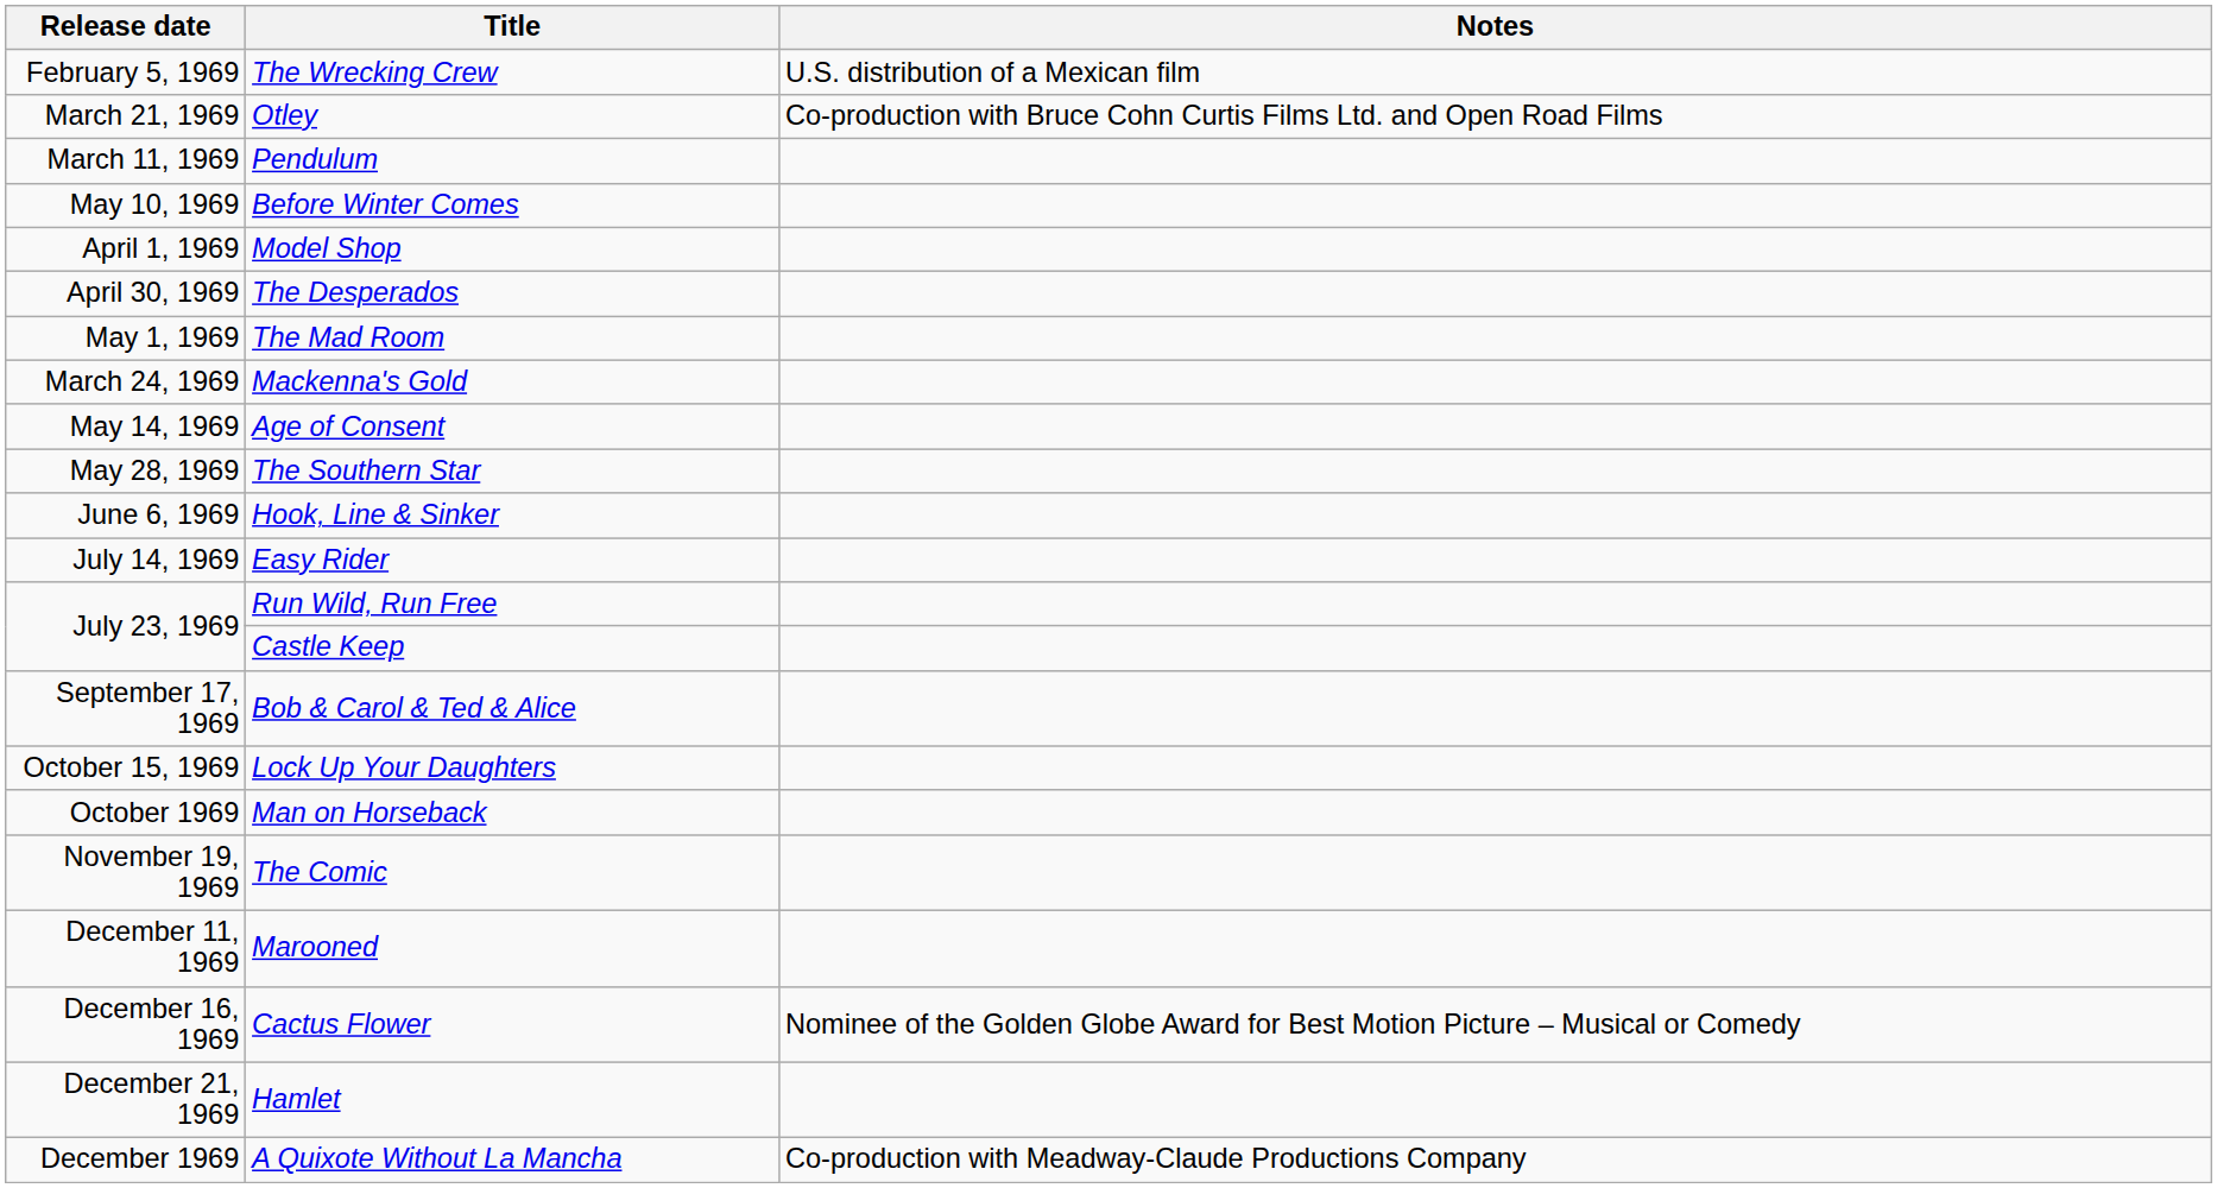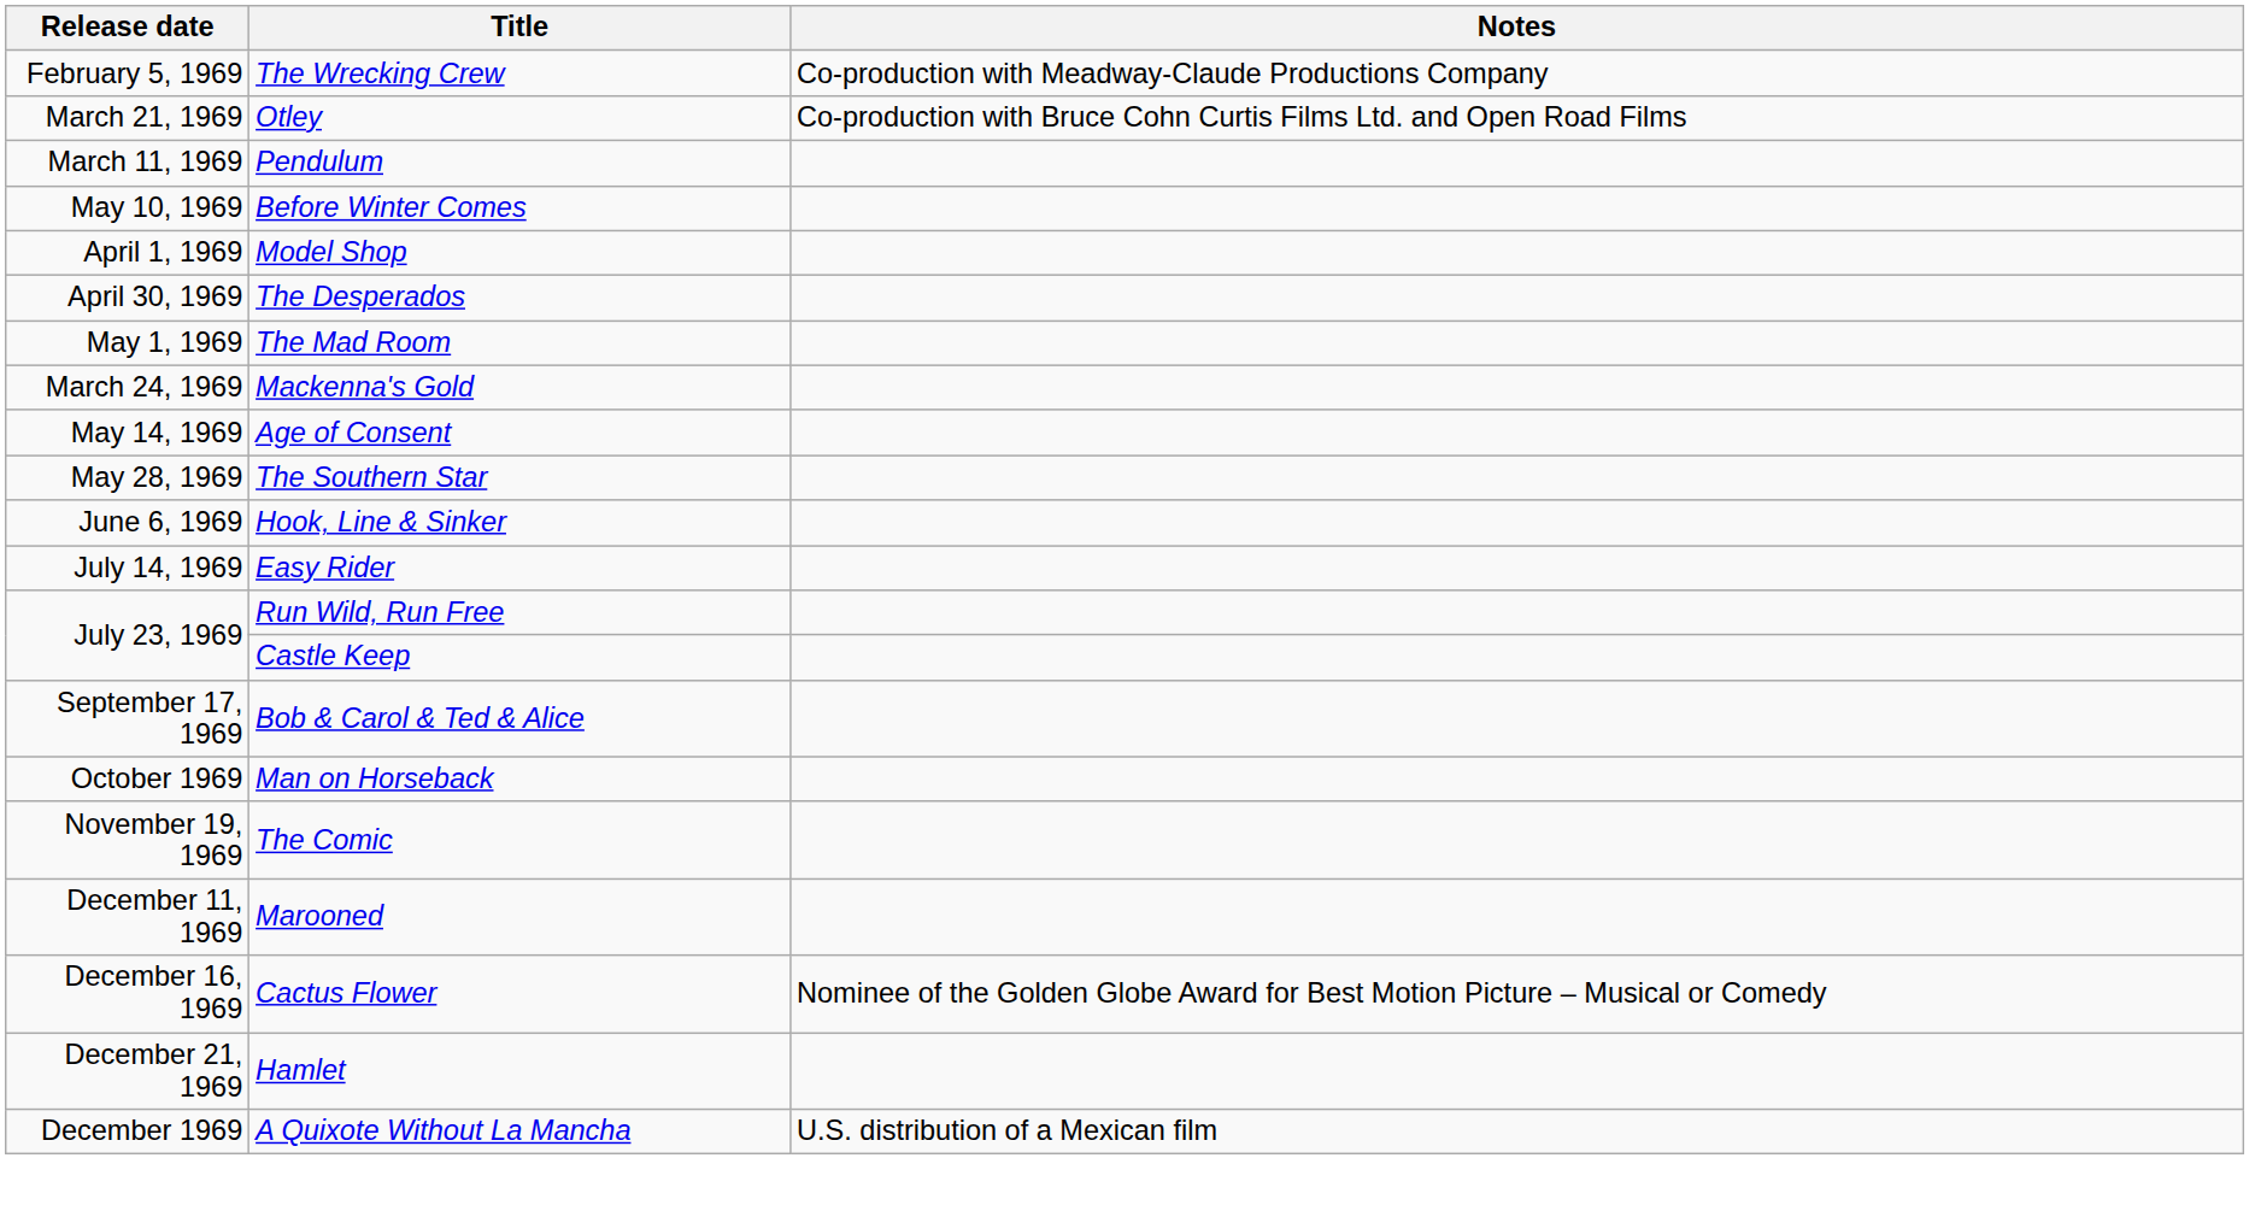The Wrecking Crew | Notes: U.S. distribution of a Mexican film -> Co-production with Meadway-Claude Productions Company
- row: October 15, 1969 | Lock Up Your Daughters
A Quixote Without La Mancha | Notes: Co-production with Meadway-Claude Productions Company -> U.S. distribution of a Mexican film
